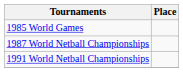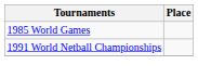- row: 1987 World Netball Championships
